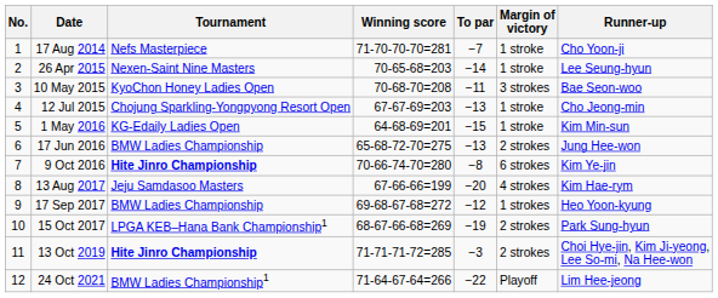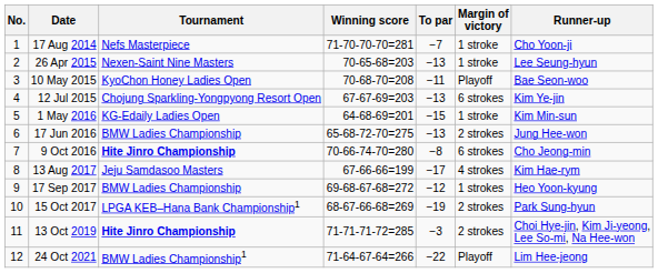26 Apr 2015 | To par: −14 -> −13
10 May 2015 | Margin of victory: 3 strokes -> Playoff
12 Jul 2015 | Margin of victory: 1 stroke -> 6 strokes
12 Jul 2015 | Runner-up: Cho Jeong-min -> Kim Ye-jin
9 Oct 2016 | Runner-up: Kim Ye-jin -> Cho Jeong-min
13 Aug 2017 | To par: −20 -> −17
